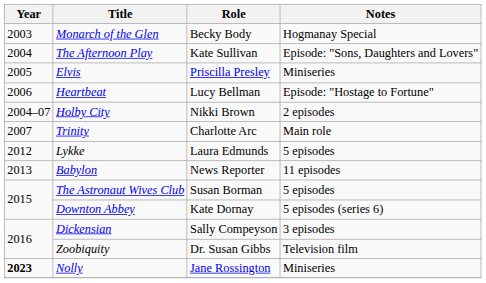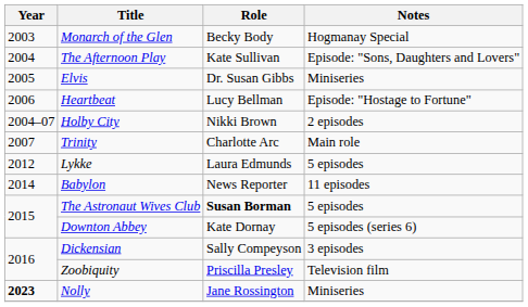Elvis | Role: Priscilla Presley -> Dr. Susan Gibbs
Babylon | Year: 2013 -> 2014
The Astronaut Wives Club | Role: normal -> bold
Zoobiquity | Role: Dr. Susan Gibbs -> Priscilla Presley
